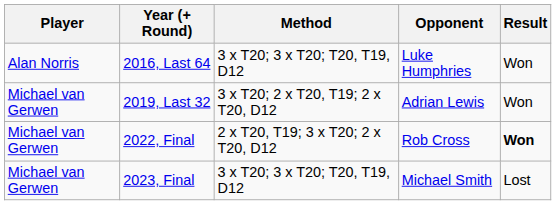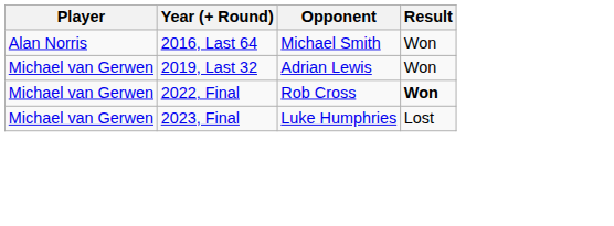- column: Method | 3 x T20; 3 x T20; T20, T19, D12 | 3 x T20; 2 x T20, T19; 2 x T20, D12 | 2 x T20, T19; 3 x T20; 2 x T20, D12 | 3 x T20; 3 x T20; T20, T19, D12
2016, Last 64 | Opponent: Luke Humphries -> Michael Smith
2023, Final | Opponent: Michael Smith -> Luke Humphries
